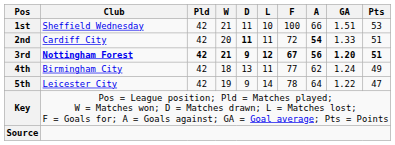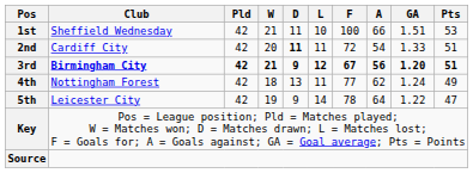2nd | A: bold -> normal
3rd | Club: Nottingham Forest -> Birmingham City
4th | Club: Birmingham City -> Nottingham Forest
